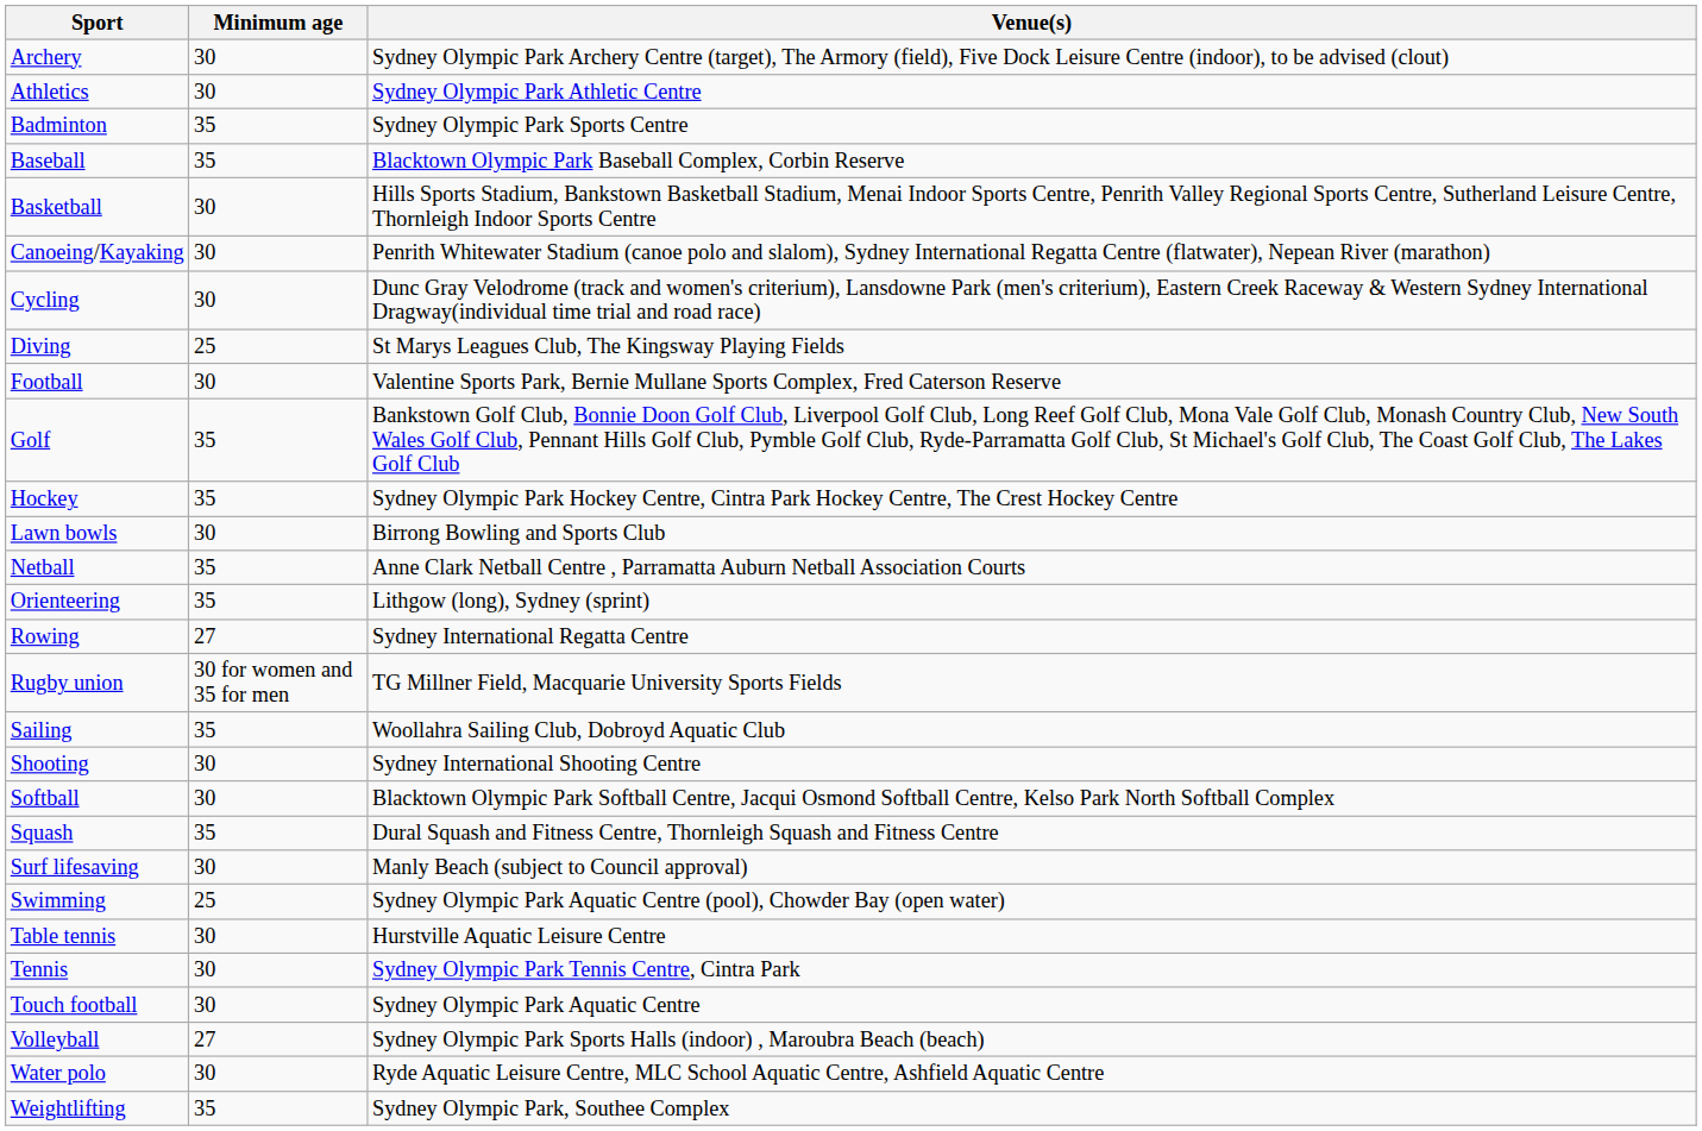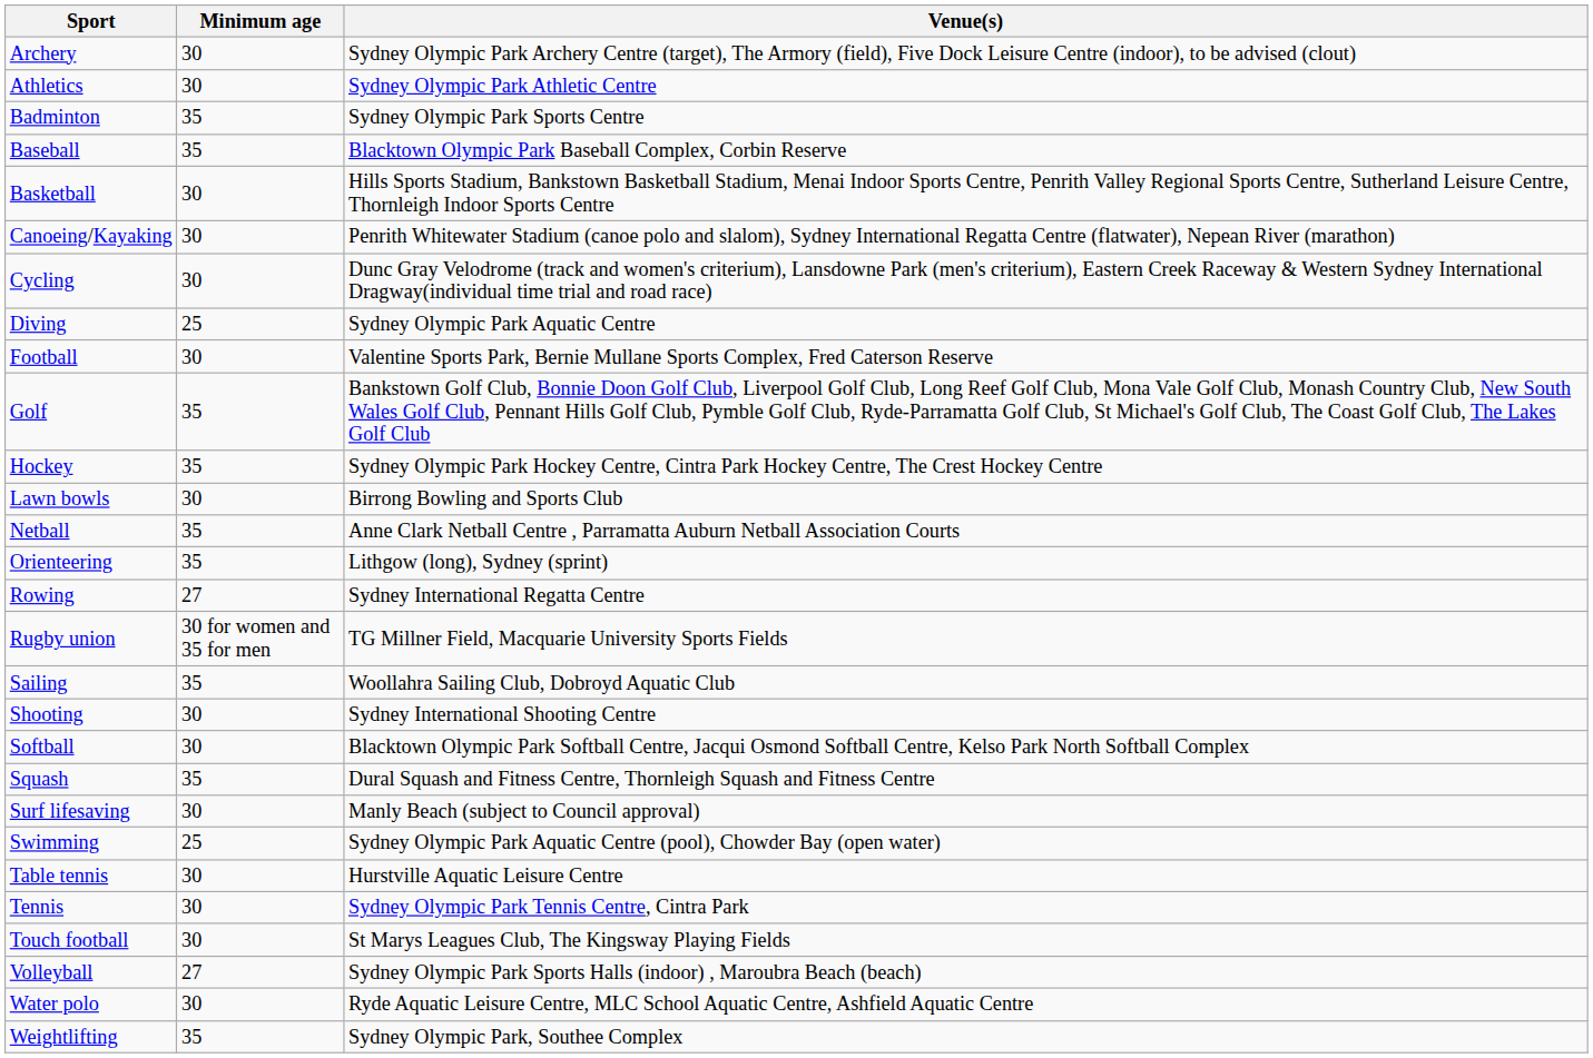Diving | Venue(s): St Marys Leagues Club, The Kingsway Playing Fields -> Sydney Olympic Park Aquatic Centre
Touch football | Venue(s): Sydney Olympic Park Aquatic Centre -> St Marys Leagues Club, The Kingsway Playing Fields
